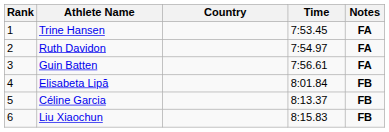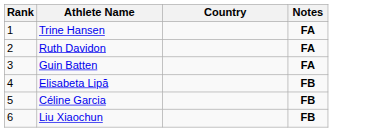- column: Time | 7:53.45 | 7:54.97 | 7:56.61 | 8:01.84 | 8:13.37 | 8:15.83
